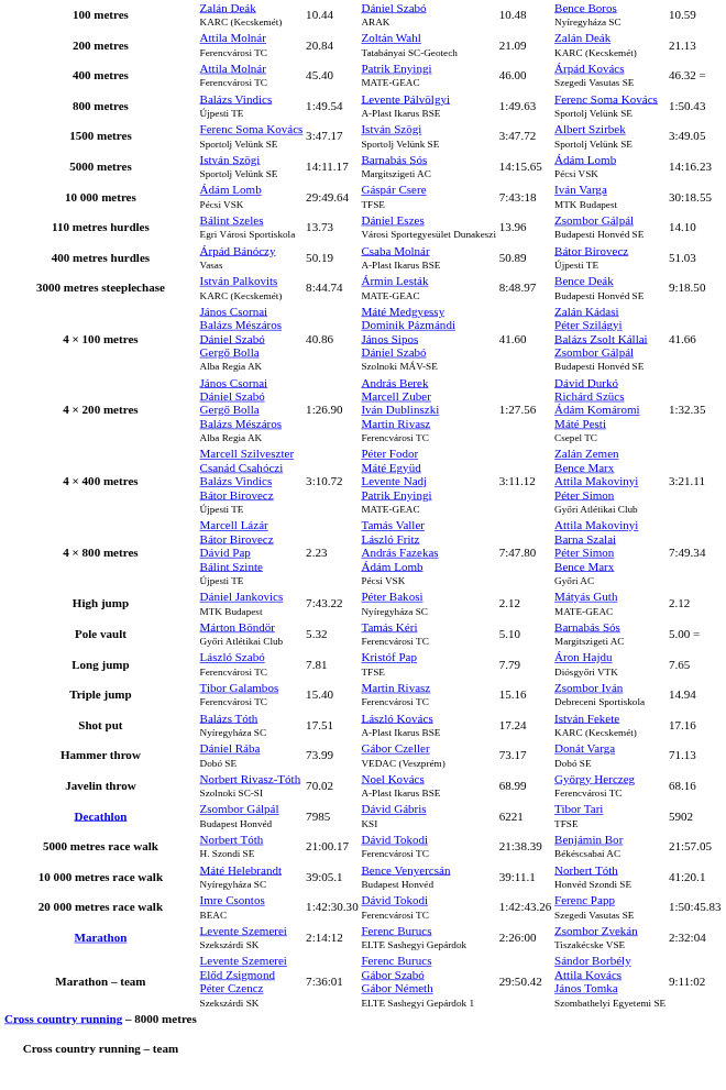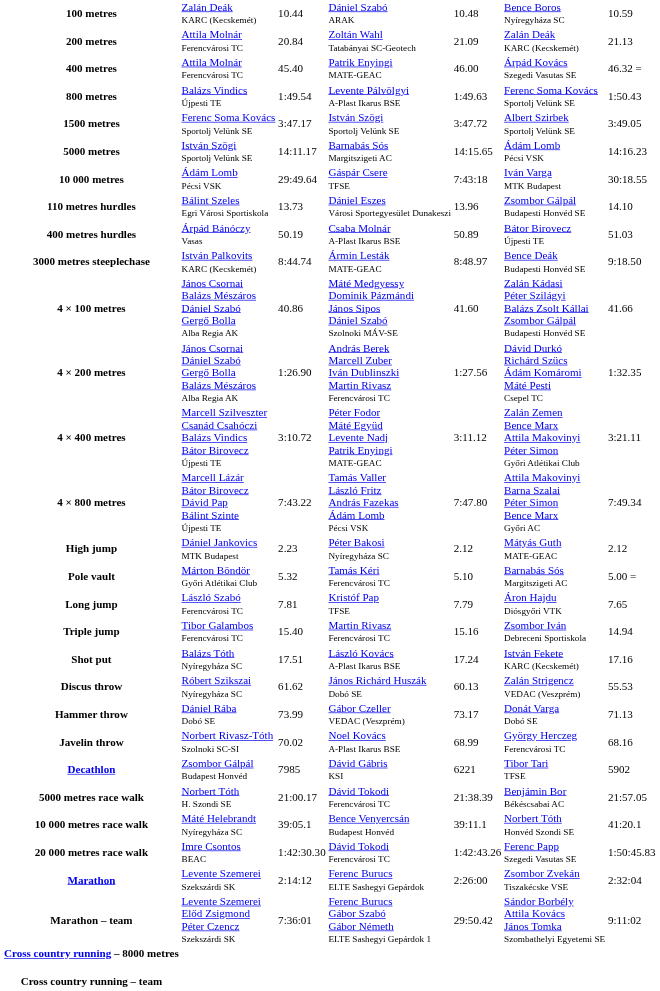4 × 800 metres | column 3: 2.23 -> 7:43.22
High jump | column 3: 7:43.22 -> 2.23
+ row: Discus throw | Róbert Szikszai Nyíregyháza SC | 61.62 | János Richárd Huszák Dobó SE | 60.13 | Zalán Strigencz VEDAC (Veszprém) | 55.53
